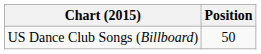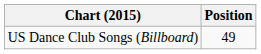US Dance Club Songs (Billboard) | Position: 50 -> 49
